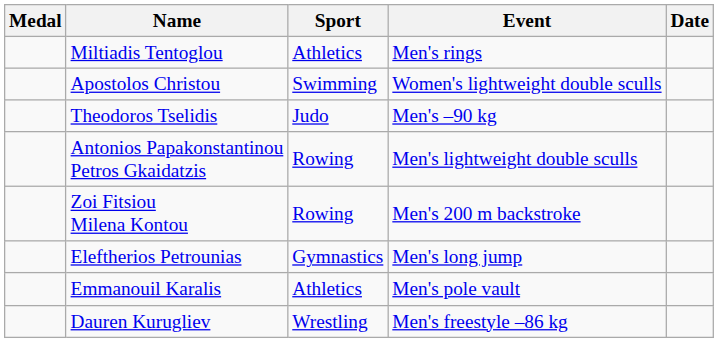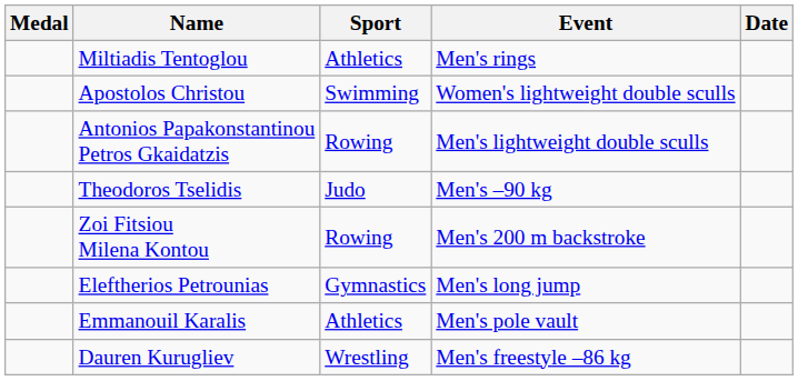rows swapped: Theodoros Tselidis <-> Antonios Papakonstantinou Petros Gkaidatzis
